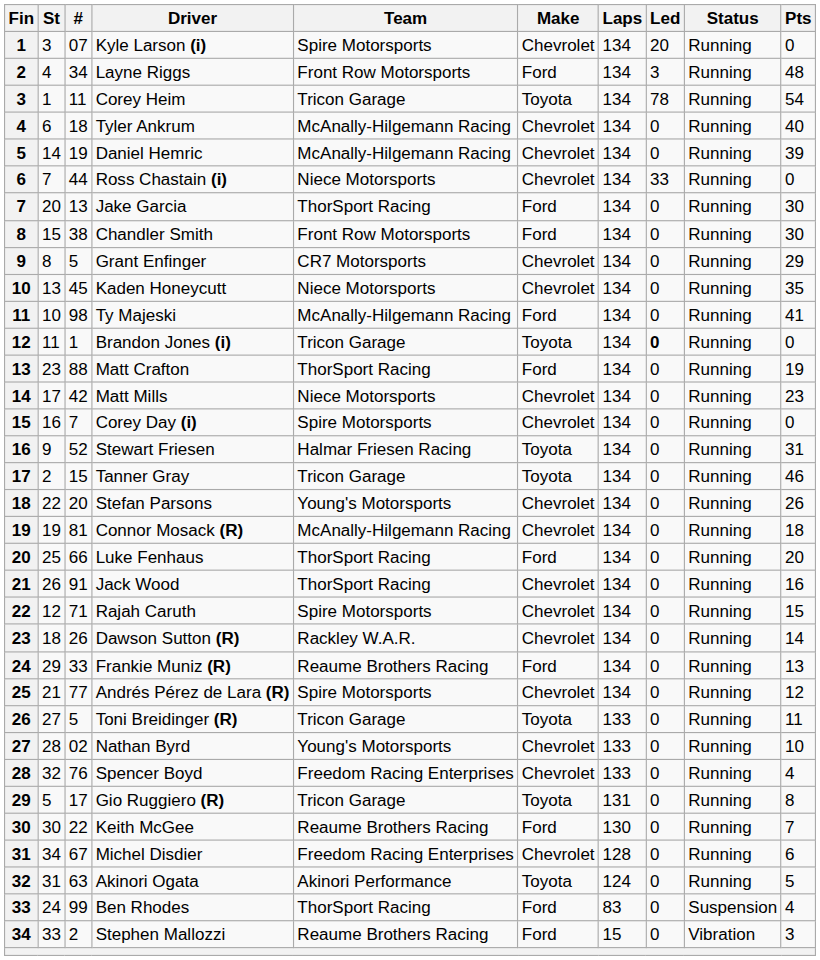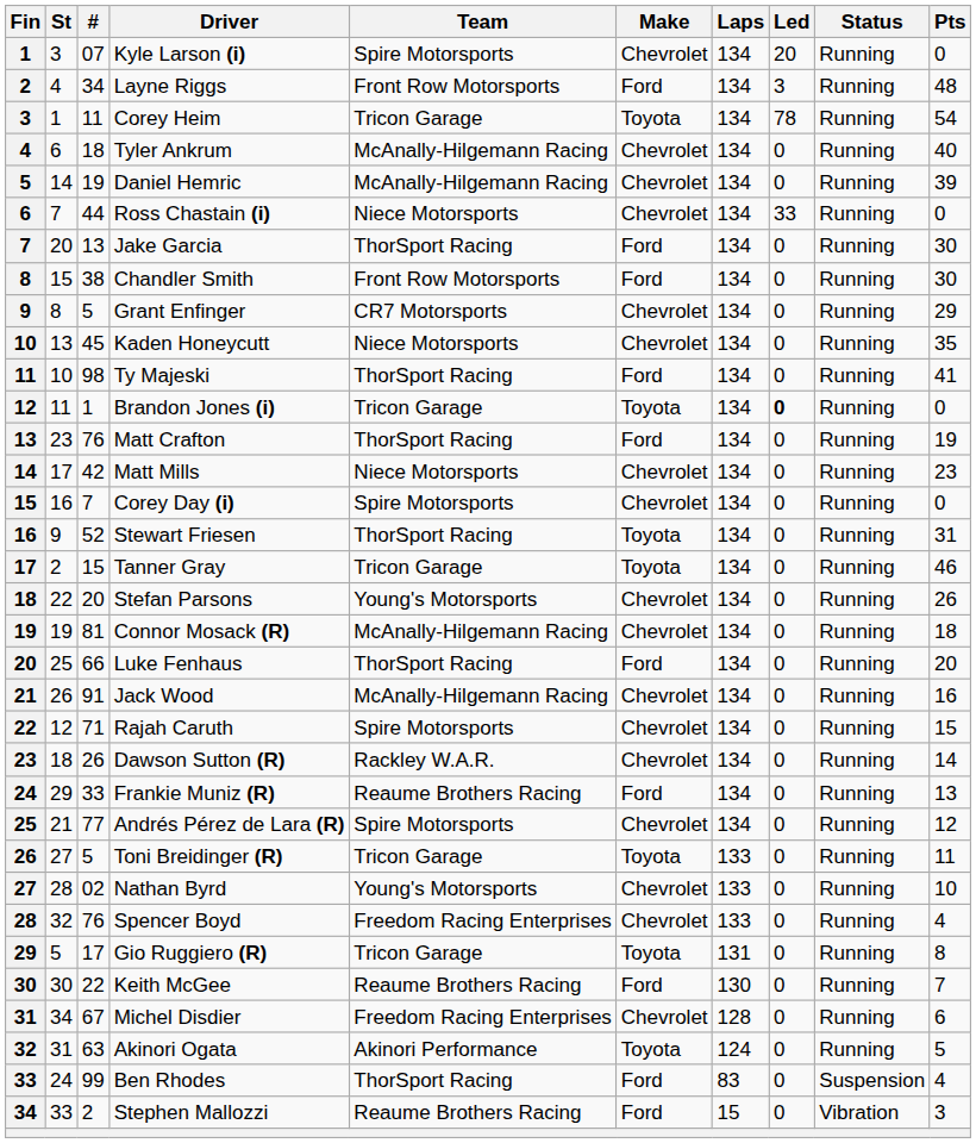Ty Majeski | Team: McAnally-Hilgemann Racing -> ThorSport Racing
Matt Crafton | #: 88 -> 76
Stewart Friesen | Team: Halmar Friesen Racing -> ThorSport Racing
Jack Wood | Team: ThorSport Racing -> McAnally-Hilgemann Racing
